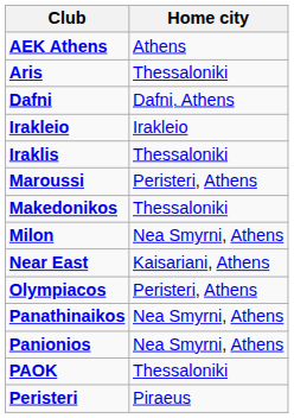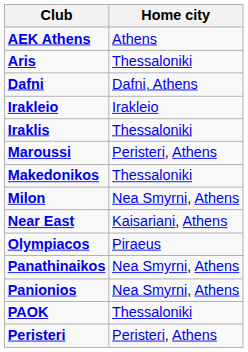Olympiacos | Home city: Peristeri, Athens -> Piraeus
Peristeri | Home city: Piraeus -> Peristeri, Athens
